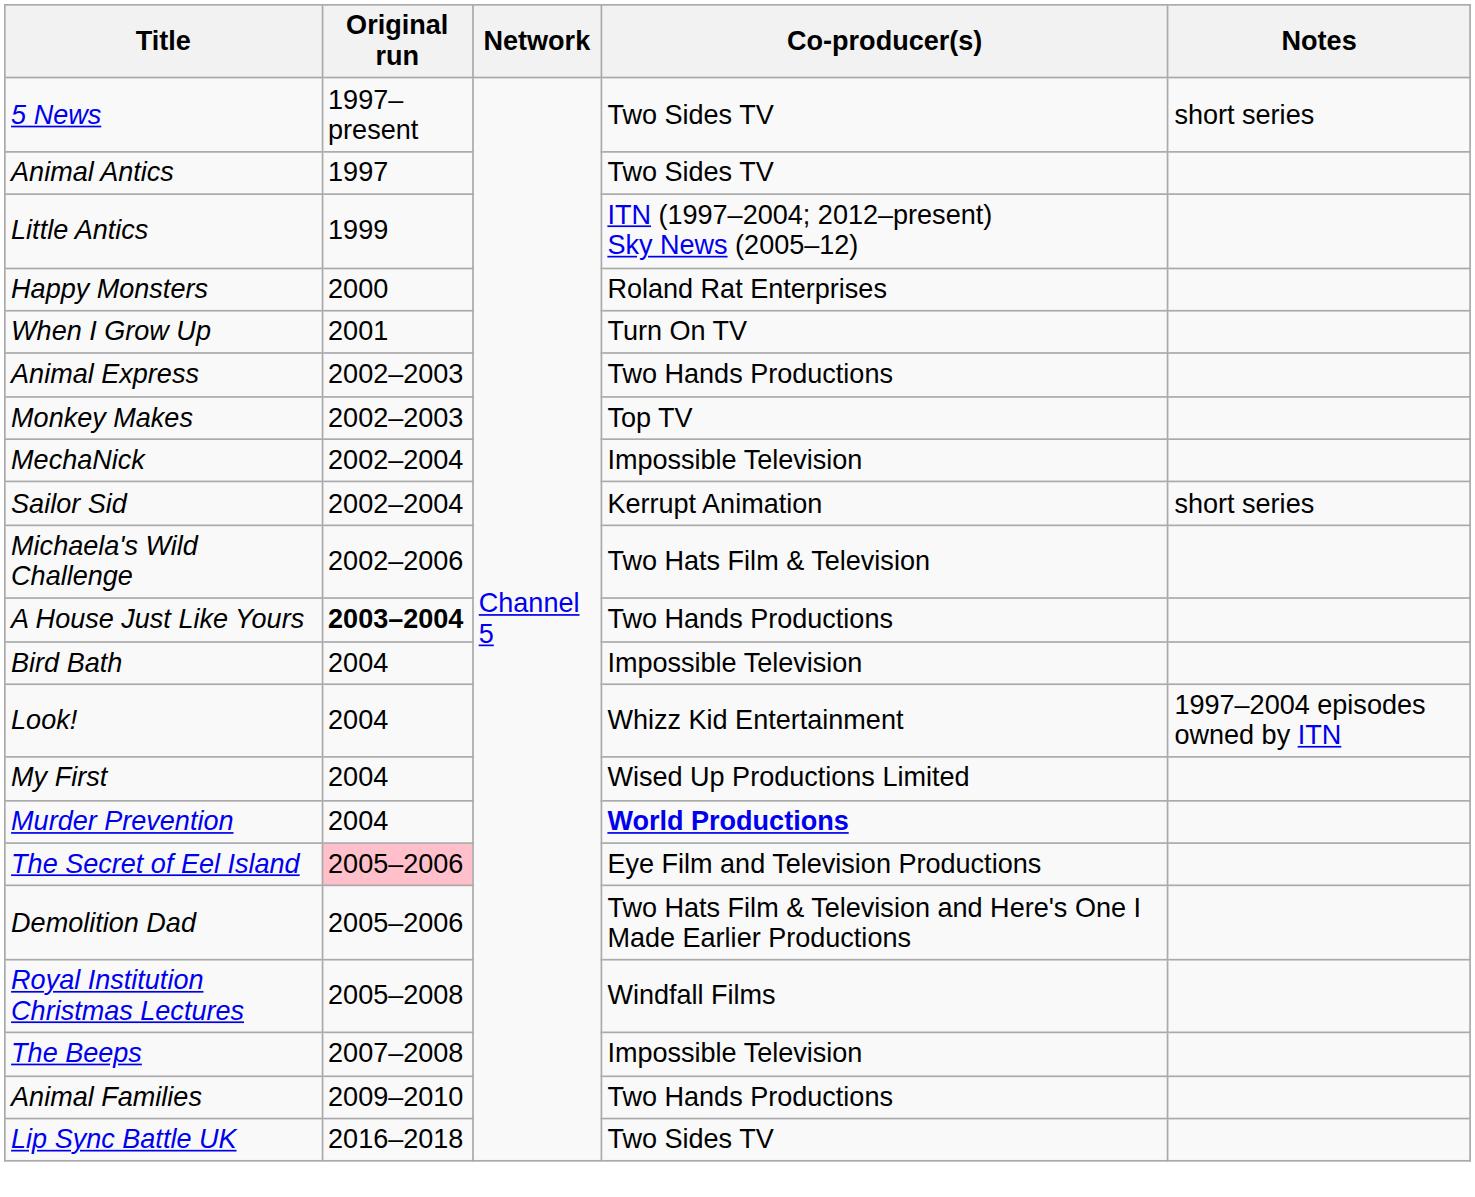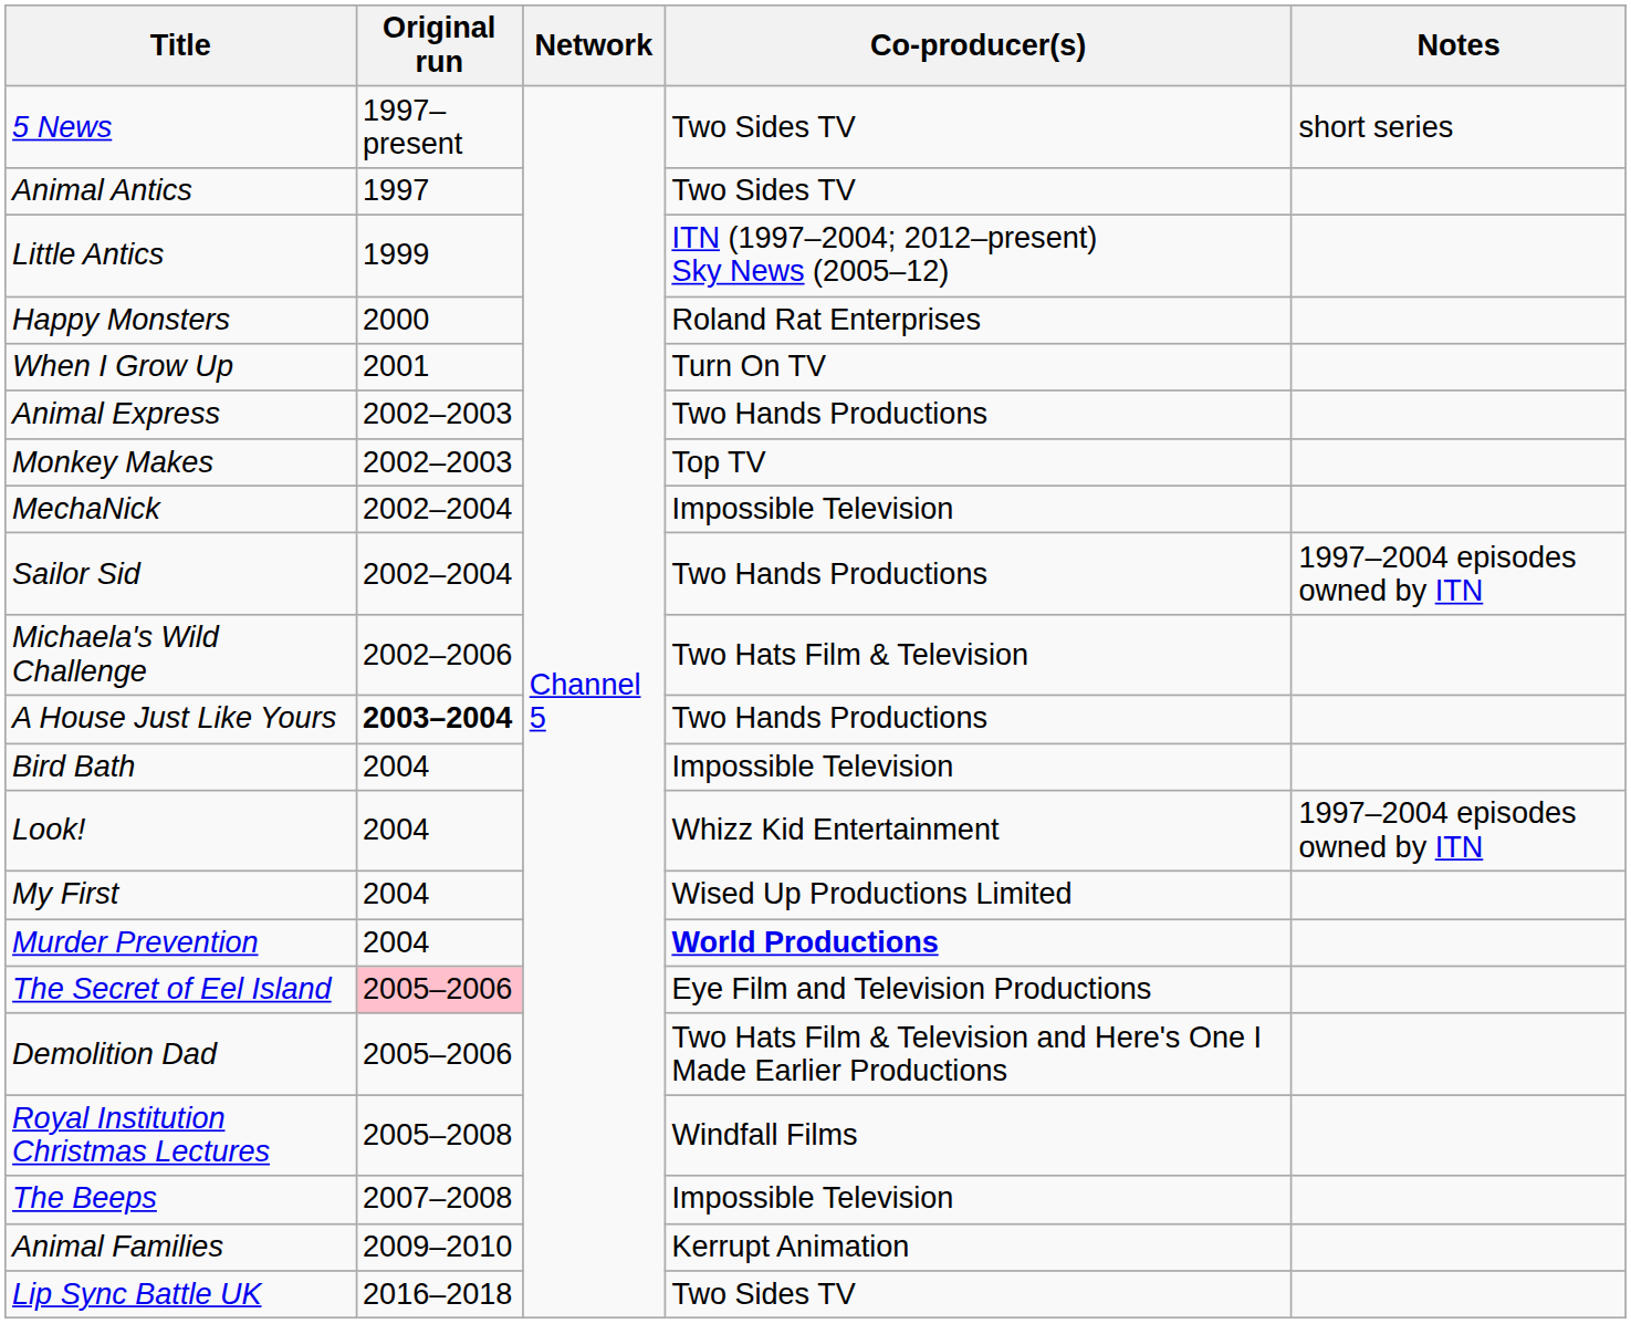Sailor Sid | Co-producer(s): Kerrupt Animation -> Two Hands Productions
Sailor Sid | Notes: short series -> 1997–2004 episodes owned by ITN
Animal Families | Co-producer(s): Two Hands Productions -> Kerrupt Animation
